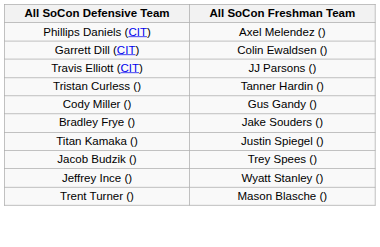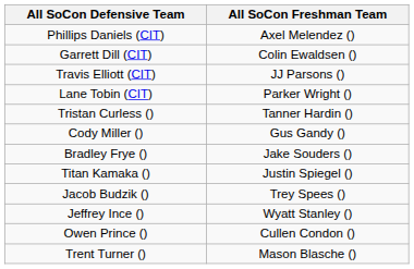+ row: Lane Tobin (CIT) | Parker Wright ()
+ row: Owen Prince () | Cullen Condon ()
